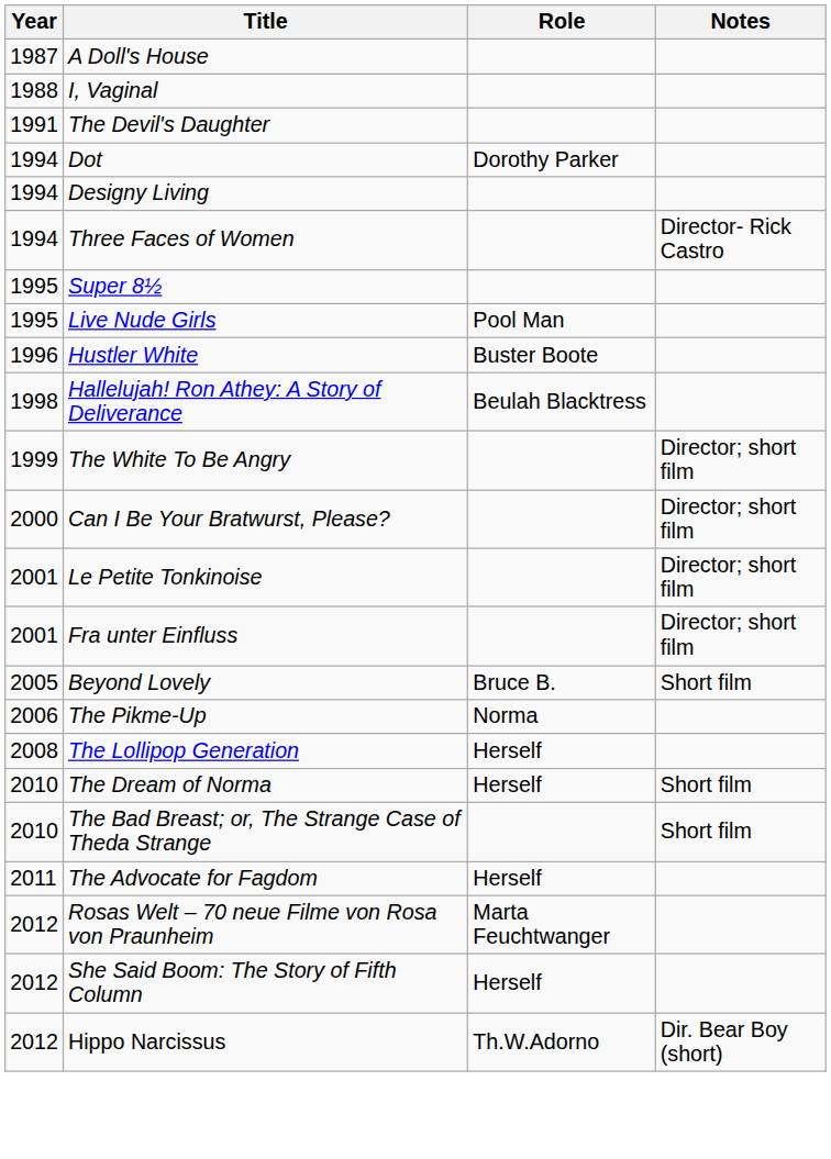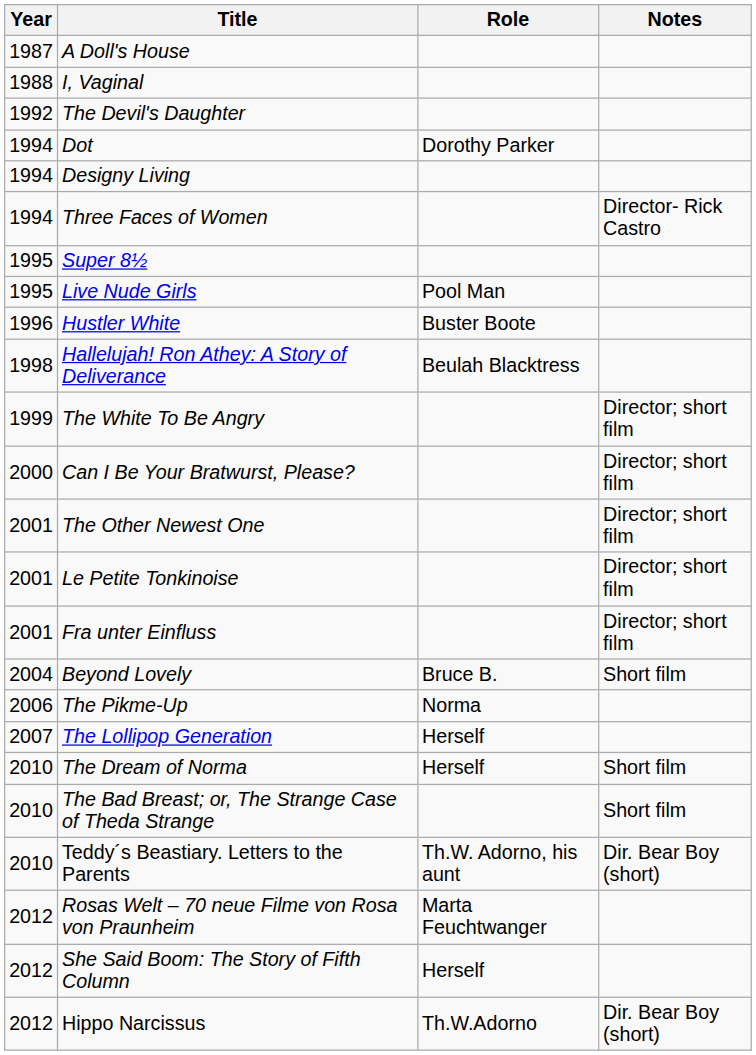The Devil's Daughter | Year: 1991 -> 1992
+ row: 2001 | The Other Newest One | Director; short film
Beyond Lovely | Year: 2005 -> 2004
The Lollipop Generation | Year: 2008 -> 2007
+ row: 2010 | Teddy´s Beastiary. Letters to the Parents | Th.W. Adorno, his aunt | Dir. Bear Boy (short)
- row: 2011 | The Advocate for Fagdom | Herself
